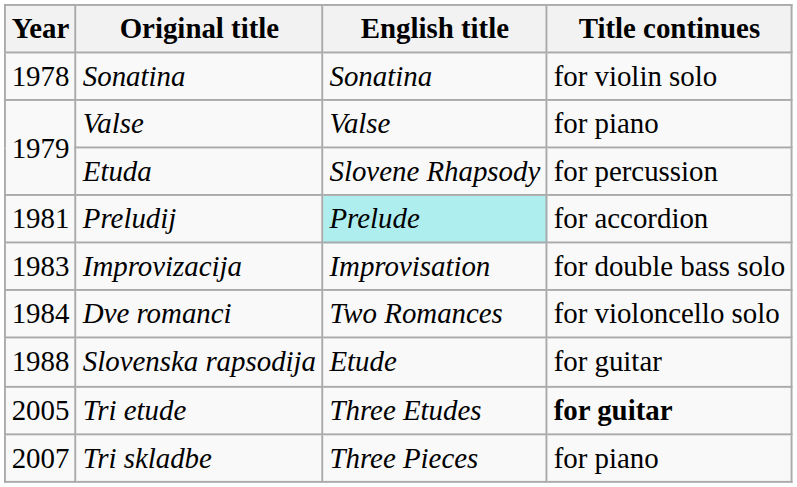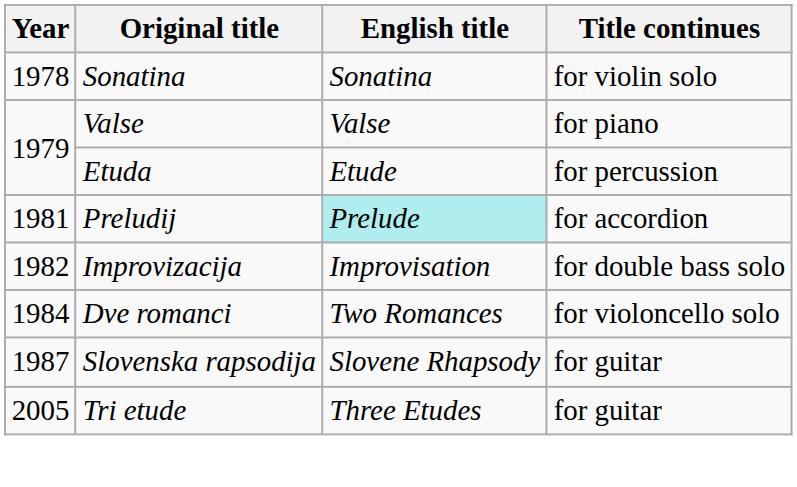Etuda | English title: Slovene Rhapsody -> Etude
Improvizacija | Year: 1983 -> 1982
Slovenska rapsodija | Year: 1988 -> 1987
Slovenska rapsodija | English title: Etude -> Slovene Rhapsody
Tri etude | Title continues: bold -> normal
- row: 2007 | Tri skladbe | Three Pieces | for piano
